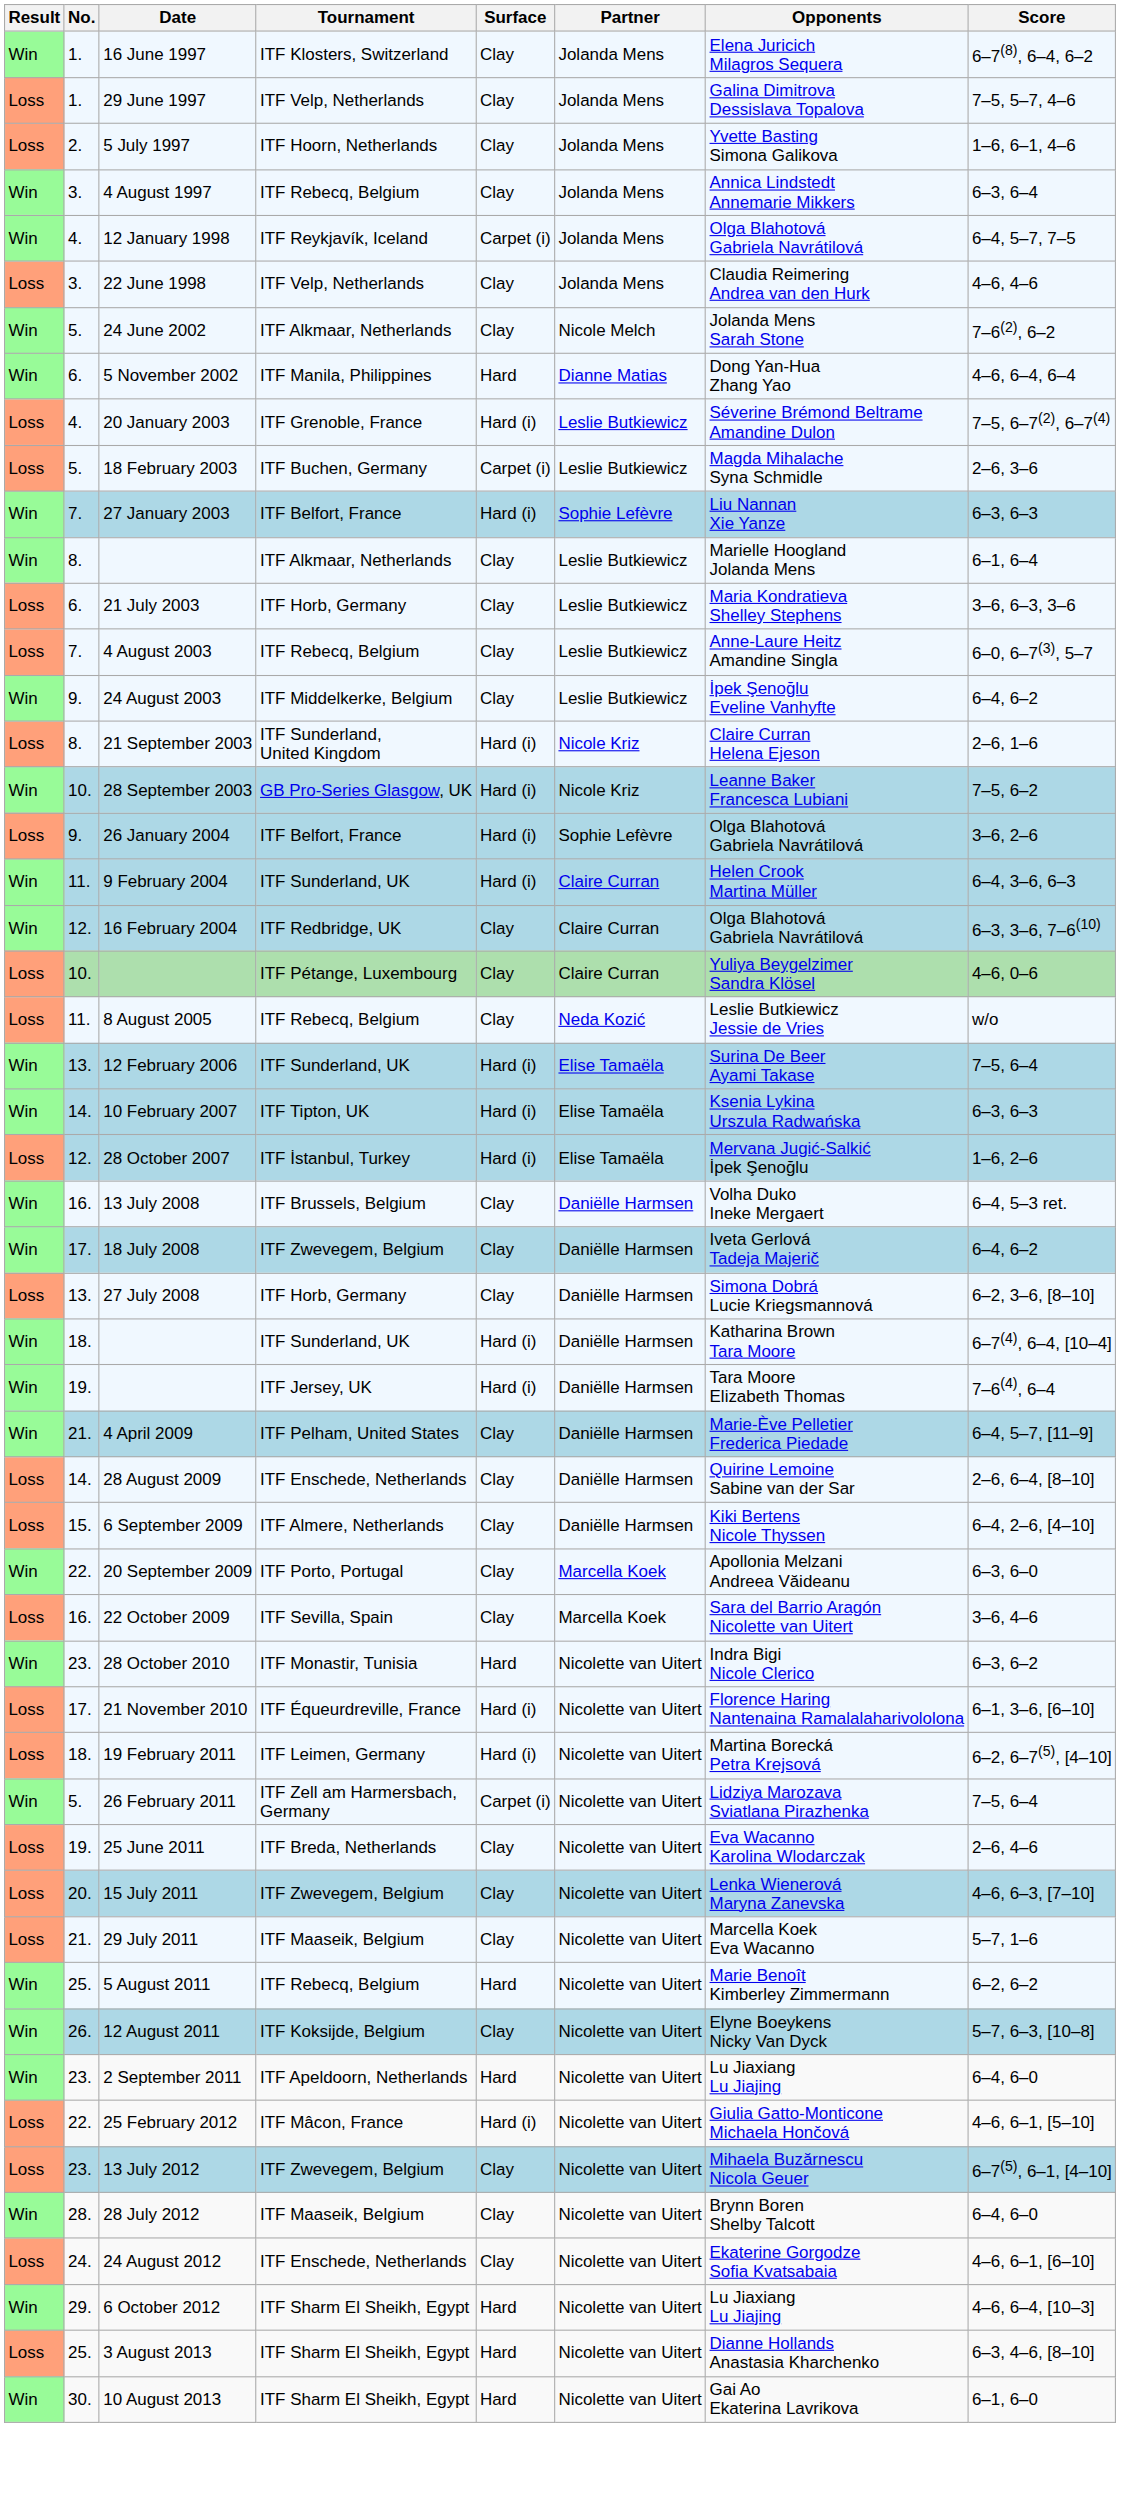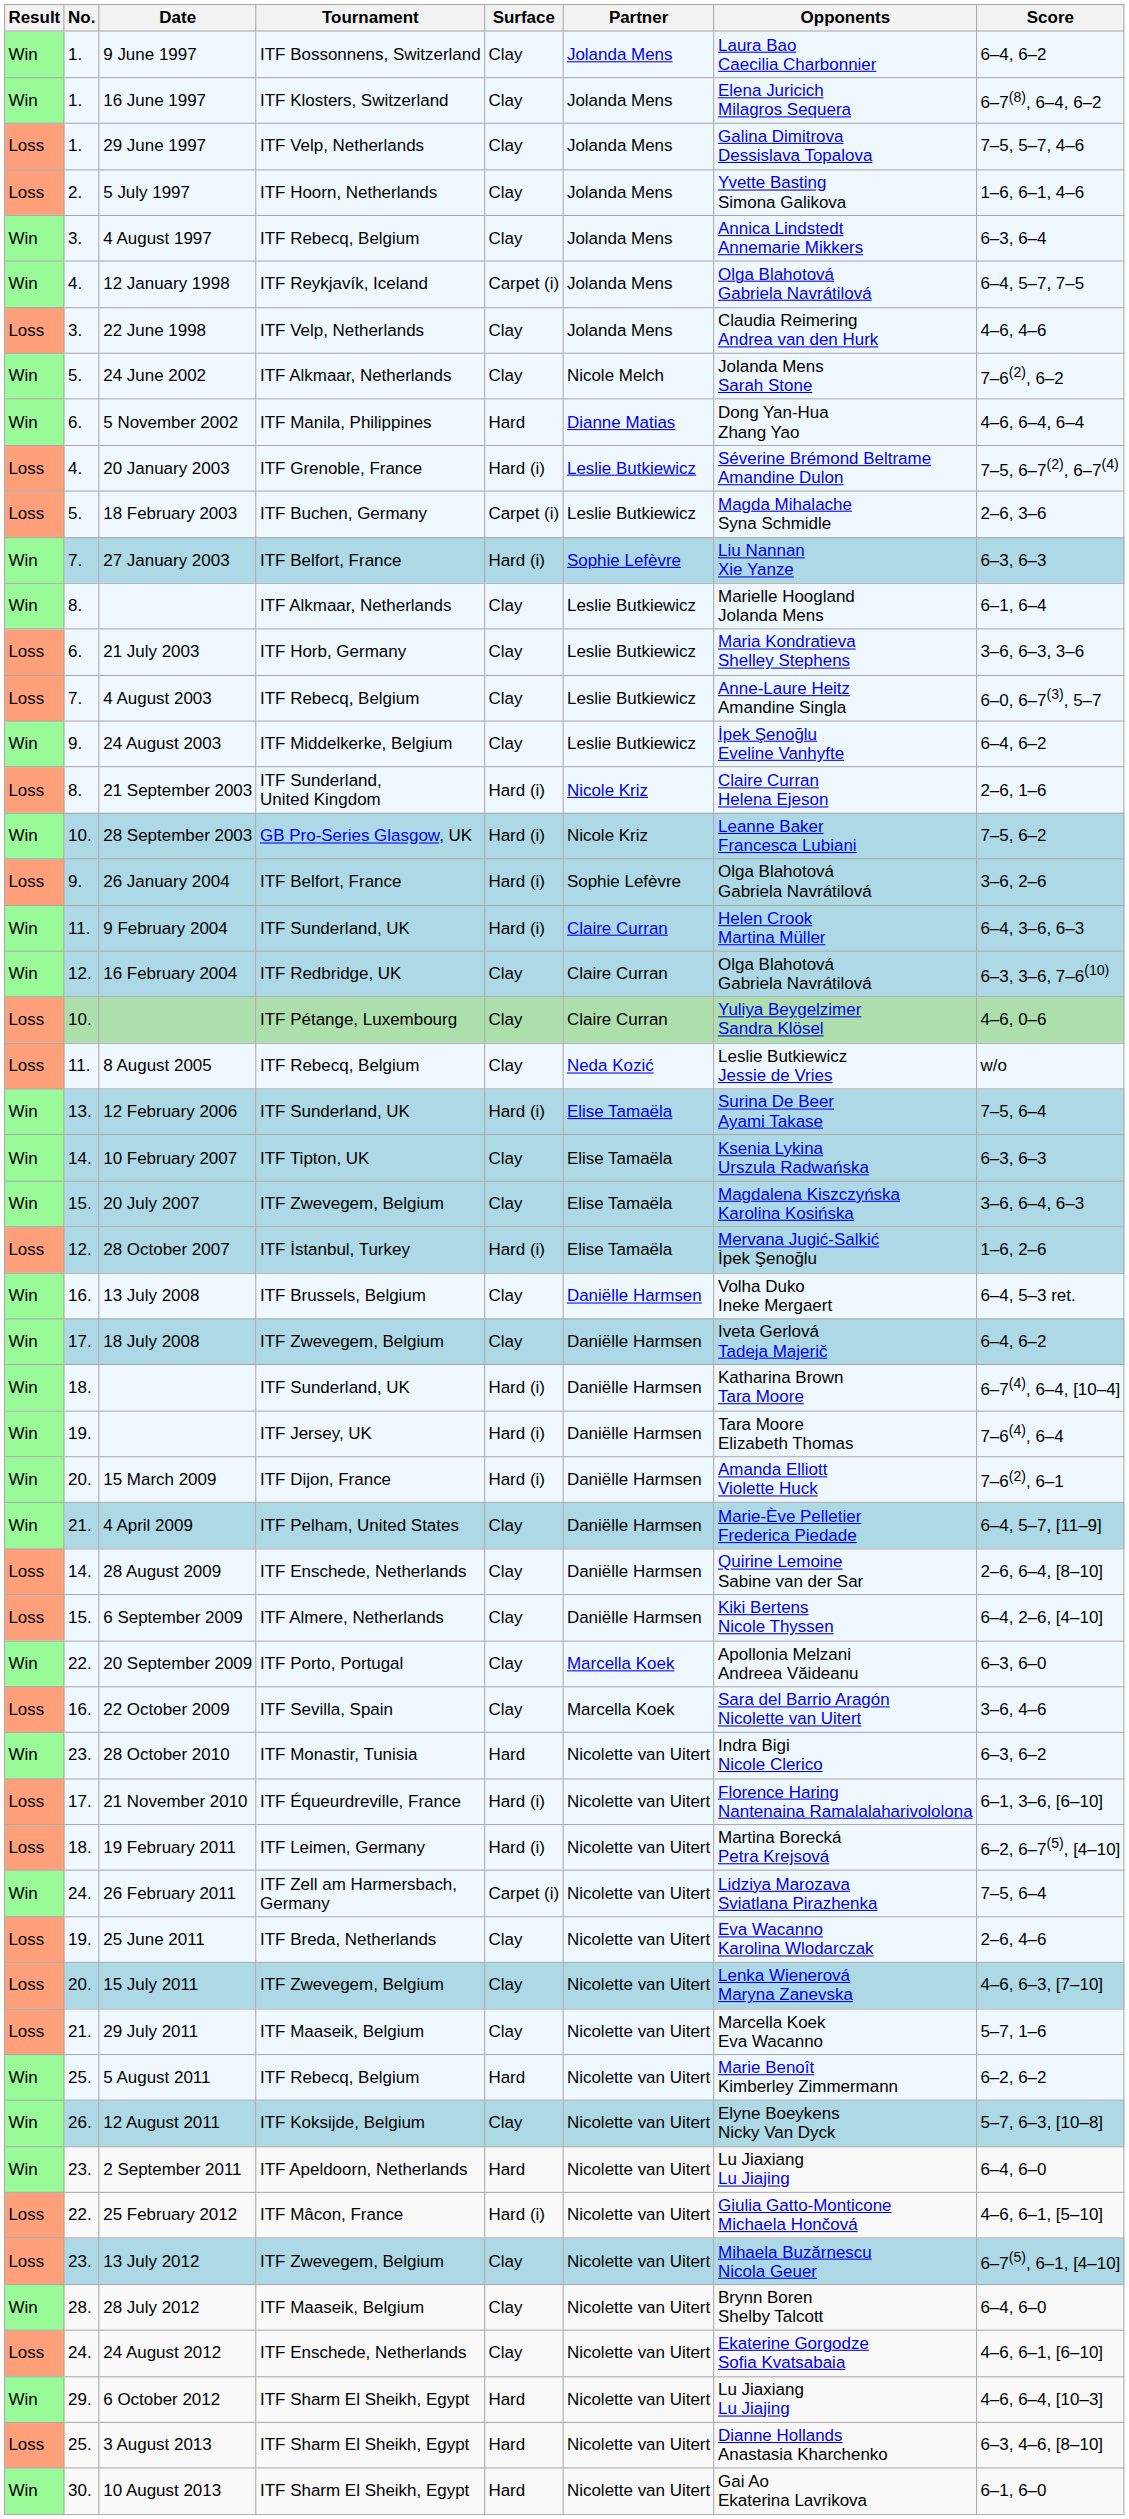+ row: Win | 1. | 9 June 1997 | ITF Bossonnens, Switzerland | Clay | Jolanda Mens | Laura Bao Caecilia Charbonnier | 6–4, 6–2
10 February 2007 | Surface: Hard (i) -> Clay
+ row: Win | 15. | 20 July 2007 | ITF Zwevegem, Belgium | Clay | Elise Tamaëla | Magdalena Kiszczyńska Karolina Kosińska | 3–6, 6–4, 6–3
- row: Loss | 13. | 27 July 2008 | ITF Horb, Germany | Clay | Daniëlle Harmsen | Simona Dobrá Lucie Kriegsmannová | 6–2, 3–6, [8–10]
+ row: Win | 20. | 15 March 2009 | ITF Dijon, France | Hard (i) | Daniëlle Harmsen | Amanda Elliott Violette Huck | 7–6(2), 6–1
26 February 2011 | No.: 5. -> 24.
